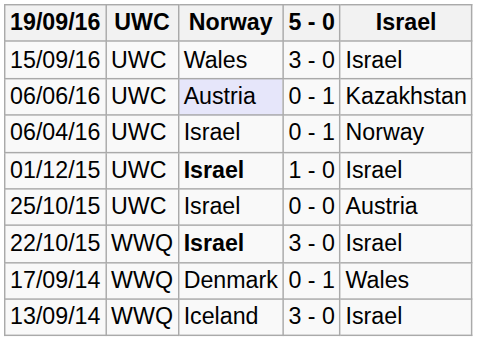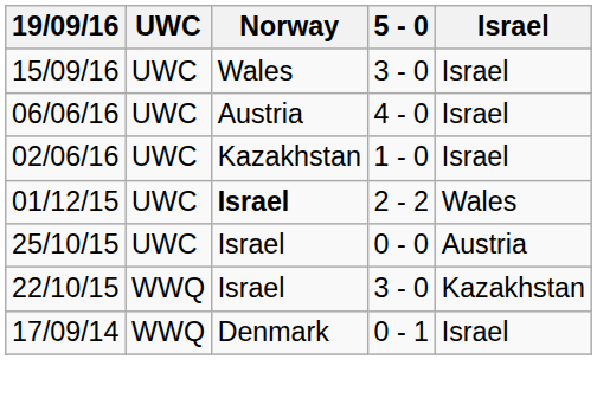06/06/16 | Norway: lavender background -> no background
06/06/16 | 5 - 0: 0 - 1 -> 4 - 0
06/06/16 | Israel: Kazakhstan -> Israel
+ row: 02/06/16 | UWC | Kazakhstan | 1 - 0 | Israel
- row: 06/04/16 | UWC | Israel | 0 - 1 | Norway
01/12/15 | 5 - 0: 1 - 0 -> 2 - 2
01/12/15 | Israel: Israel -> Wales
22/10/15 | Norway: bold -> normal
22/10/15 | Israel: Israel -> Kazakhstan
17/09/14 | Israel: Wales -> Israel
- row: 13/09/14 | WWQ | Iceland | 3 - 0 | Israel
